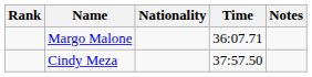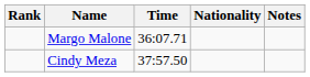columns swapped: Nationality <-> Time
